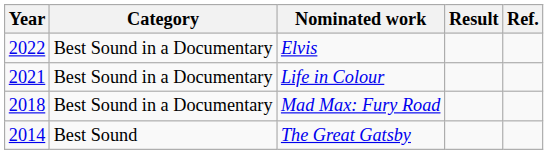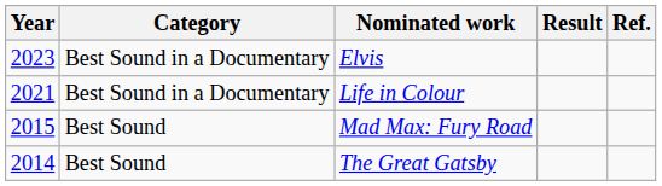Elvis | Year: 2022 -> 2023
Mad Max: Fury Road | Year: 2018 -> 2015
Mad Max: Fury Road | Category: Best Sound in a Documentary -> Best Sound
